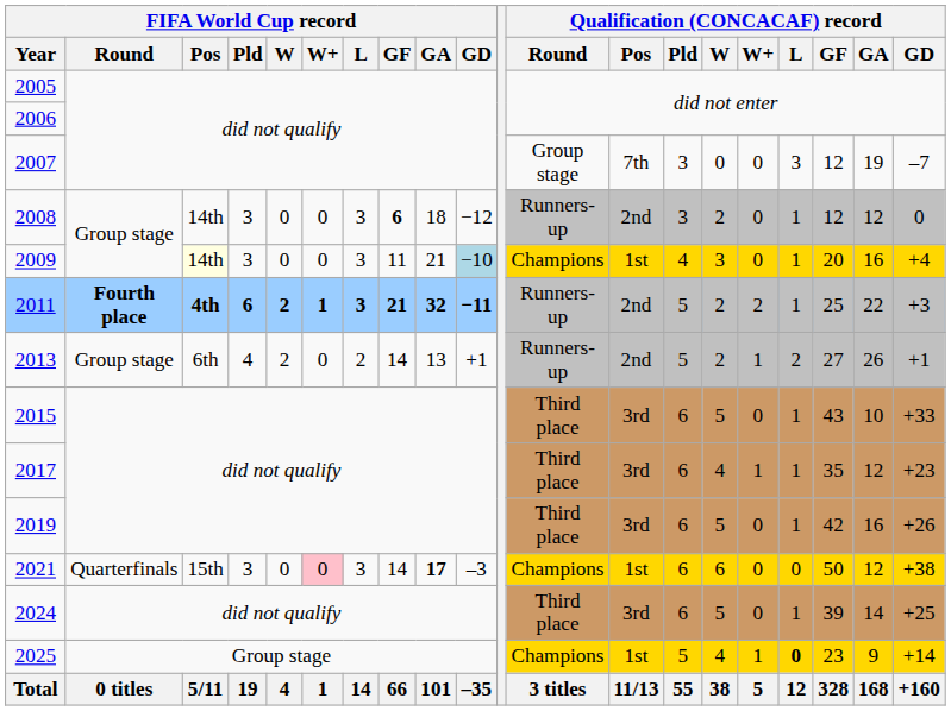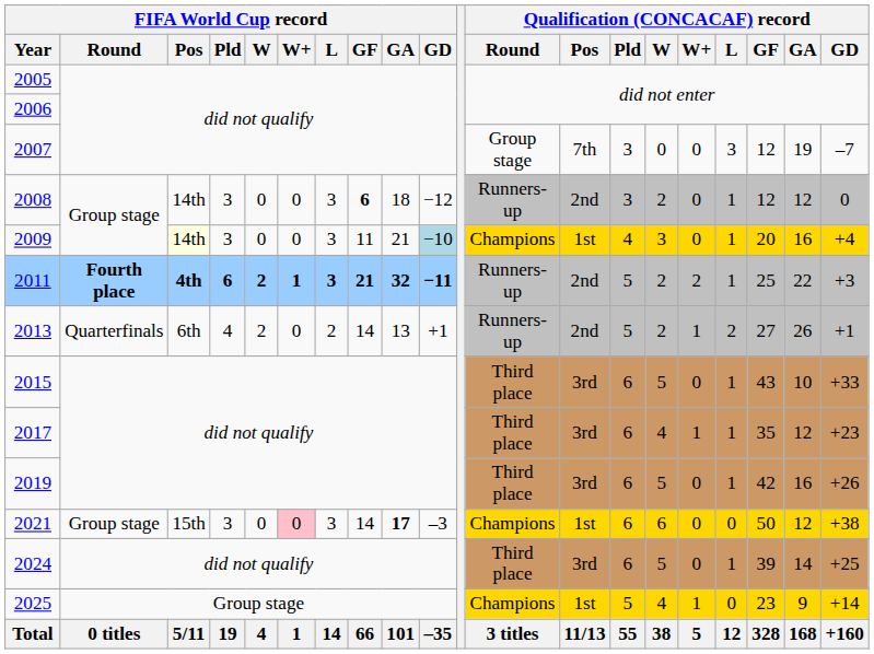2013 | FIFA World Cup record / Round: Group stage -> Quarterfinals
2021 | FIFA World Cup record / Round: Quarterfinals -> Group stage
2025 | Qualification (CONCACAF) record / L: bold -> normal
